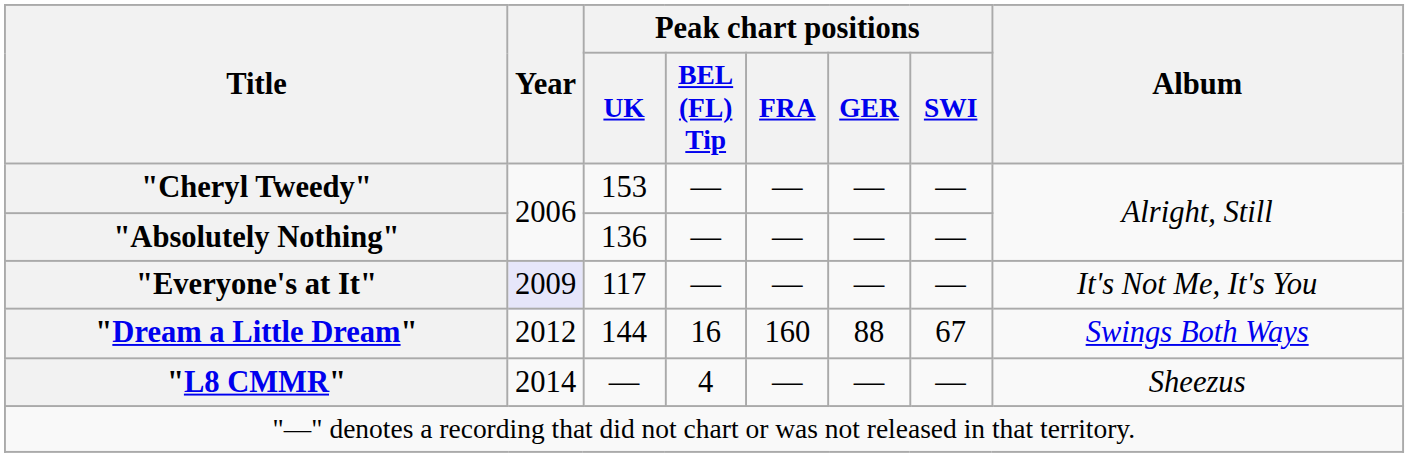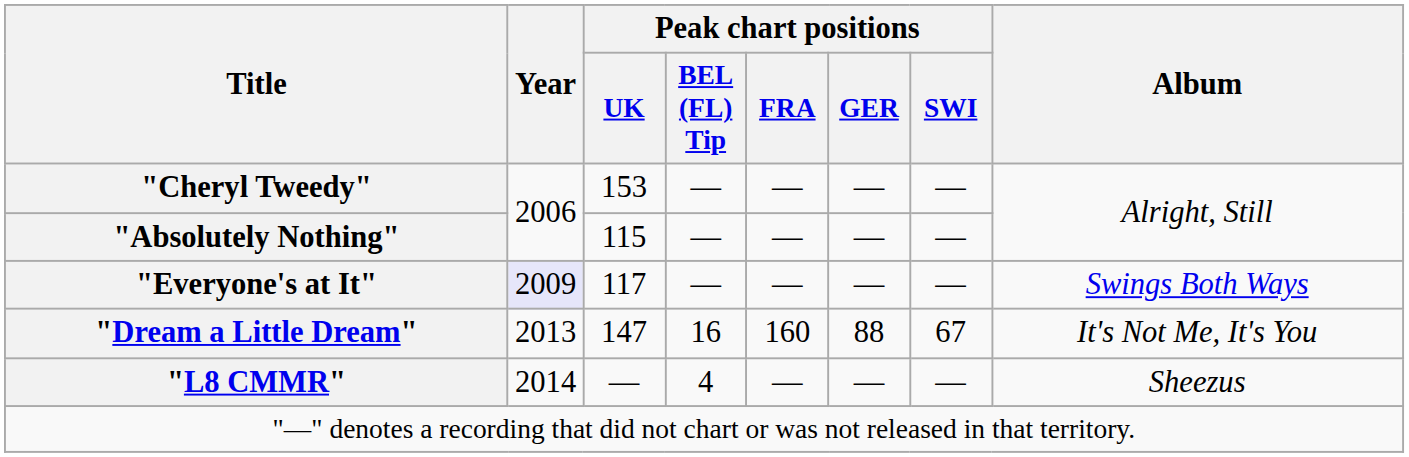"Absolutely Nothing" | Peak chart positions / UK: 136 -> 115
"Everyone's at It" | Album: It's Not Me, It's You -> Swings Both Ways
"Dream a Little Dream" | Year: 2012 -> 2013
"Dream a Little Dream" | Peak chart positions / UK: 144 -> 147
"Dream a Little Dream" | Album: Swings Both Ways -> It's Not Me, It's You
